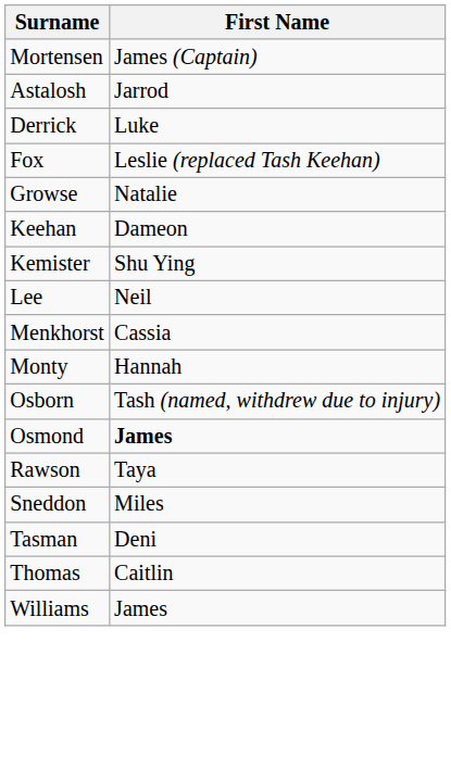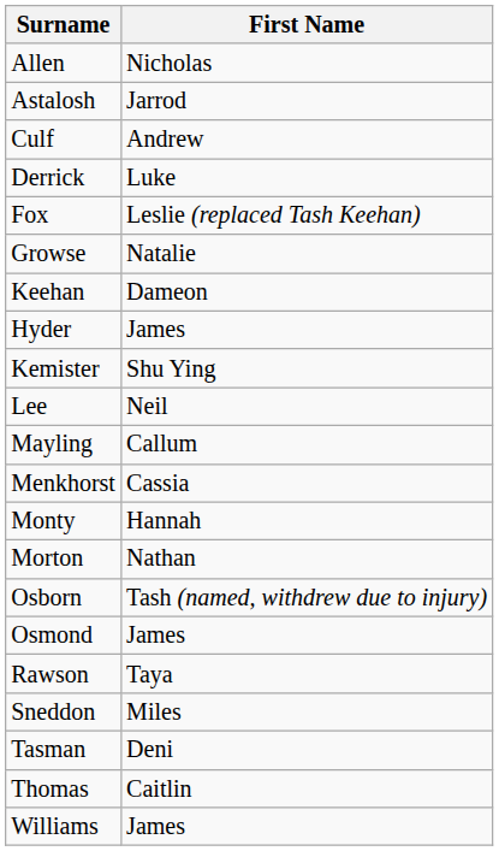- row: Mortensen | James (Captain)
+ row: Allen | Nicholas
+ row: Culf | Andrew
+ row: Hyder | James
+ row: Mayling | Callum
+ row: Morton | Nathan
Osmond | First Name: bold -> normal
